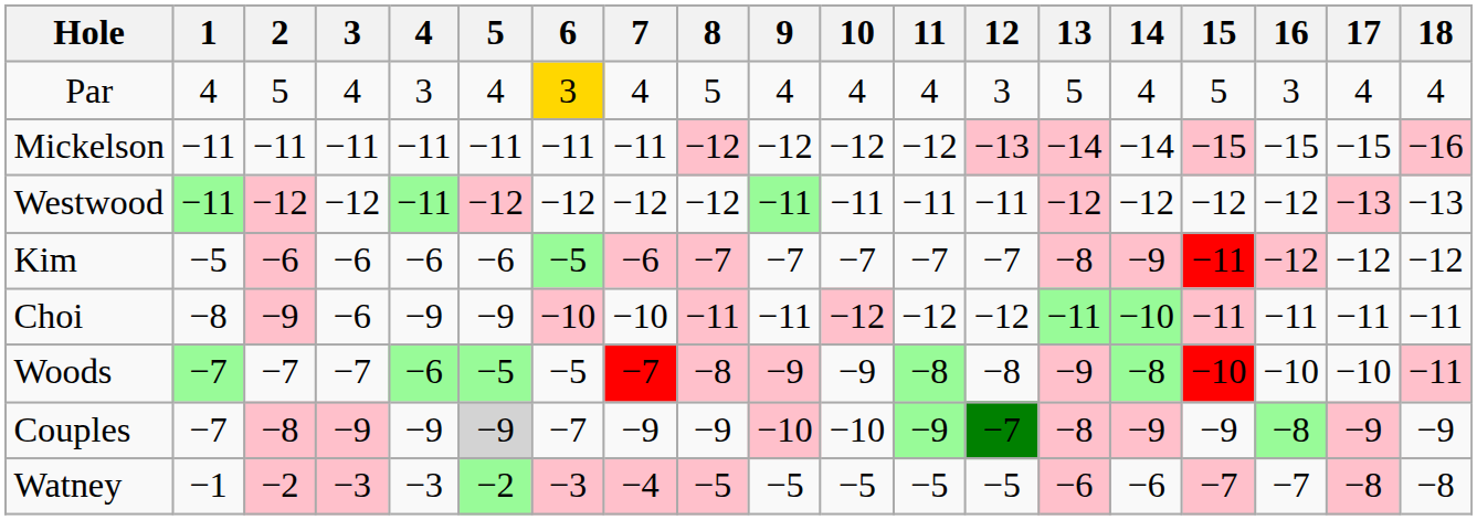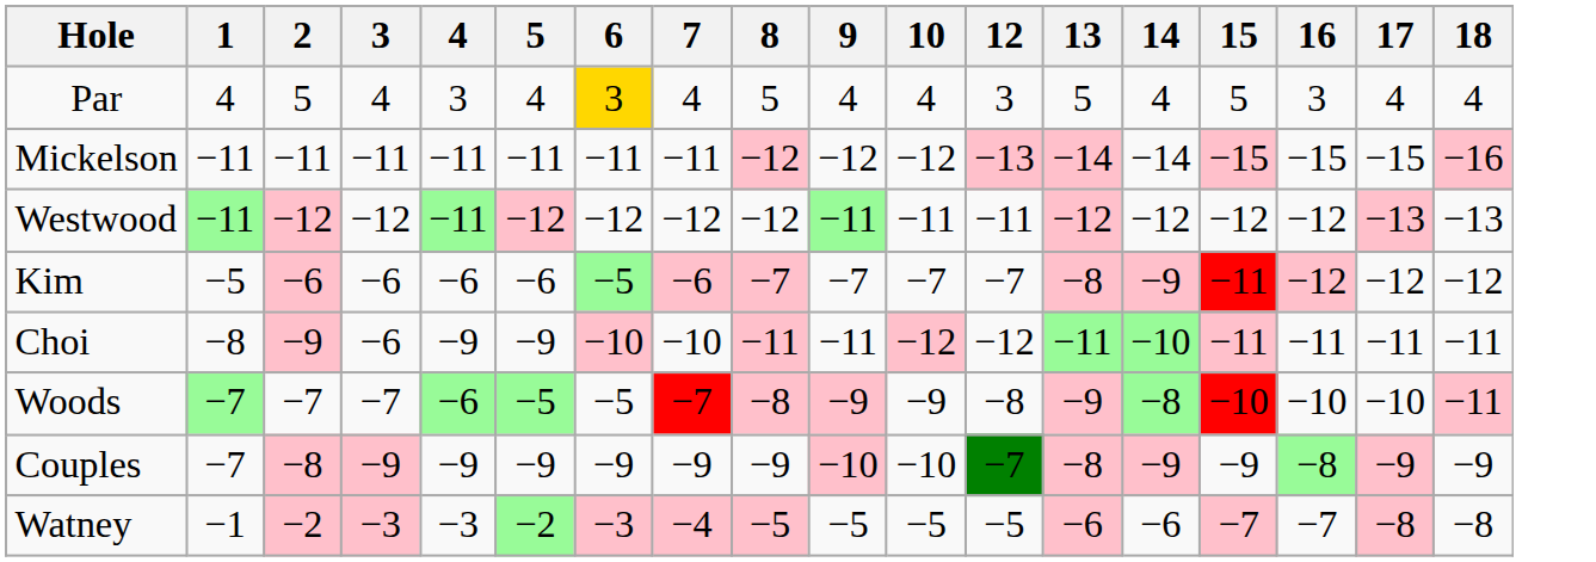- column: 11 | 4 | −12 | −11 | −7 | −12 | −8 | −9 | −5
Couples | 5: lightgrey background -> no background
Couples | 6: −7 -> −9
